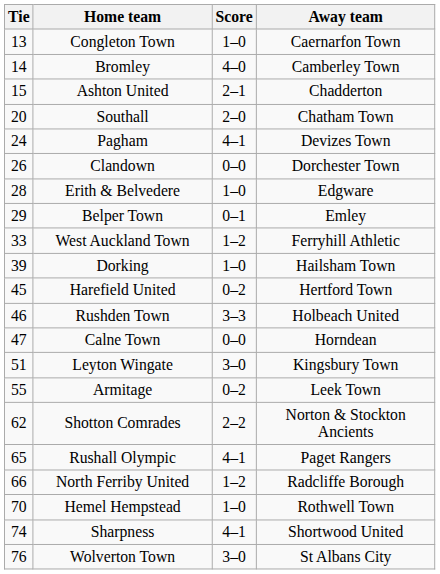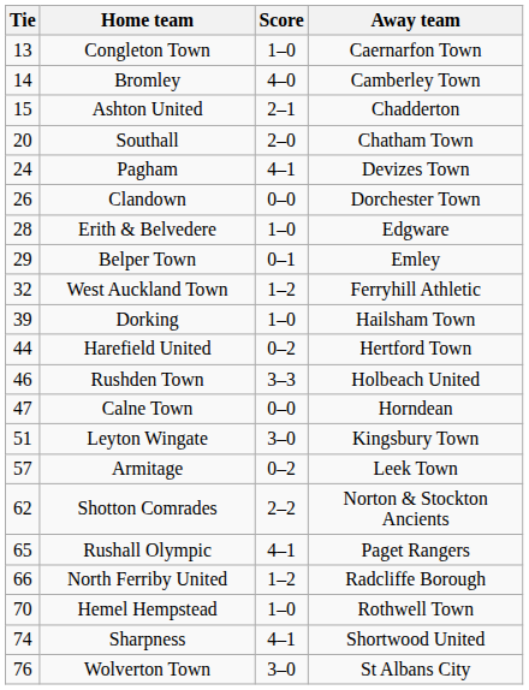West Auckland Town | Tie: 33 -> 32
Harefield United | Tie: 45 -> 44
Armitage | Tie: 55 -> 57
